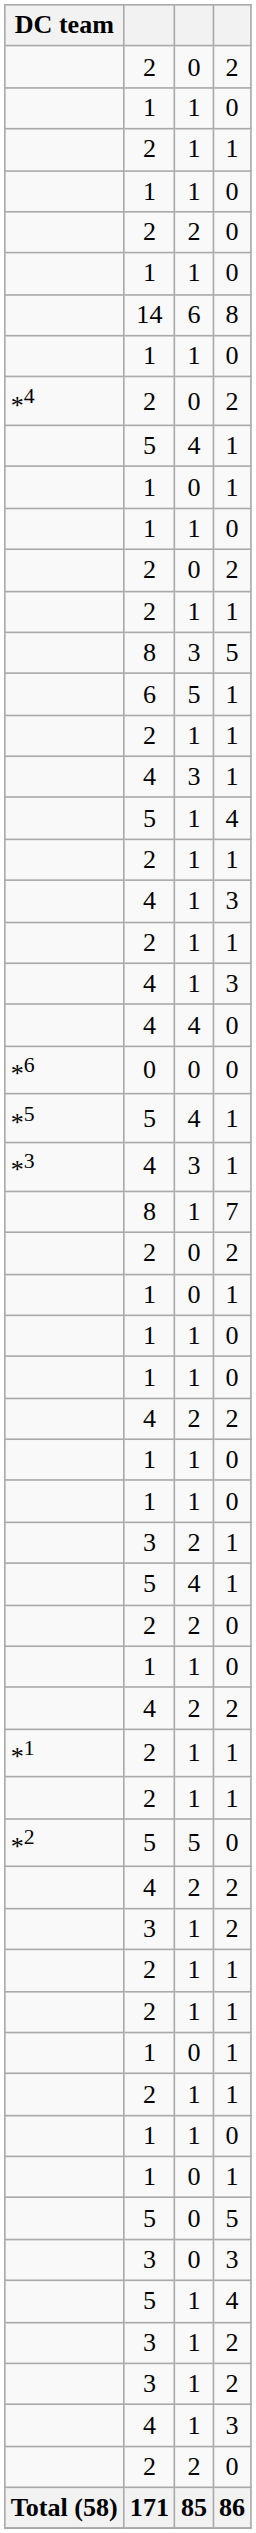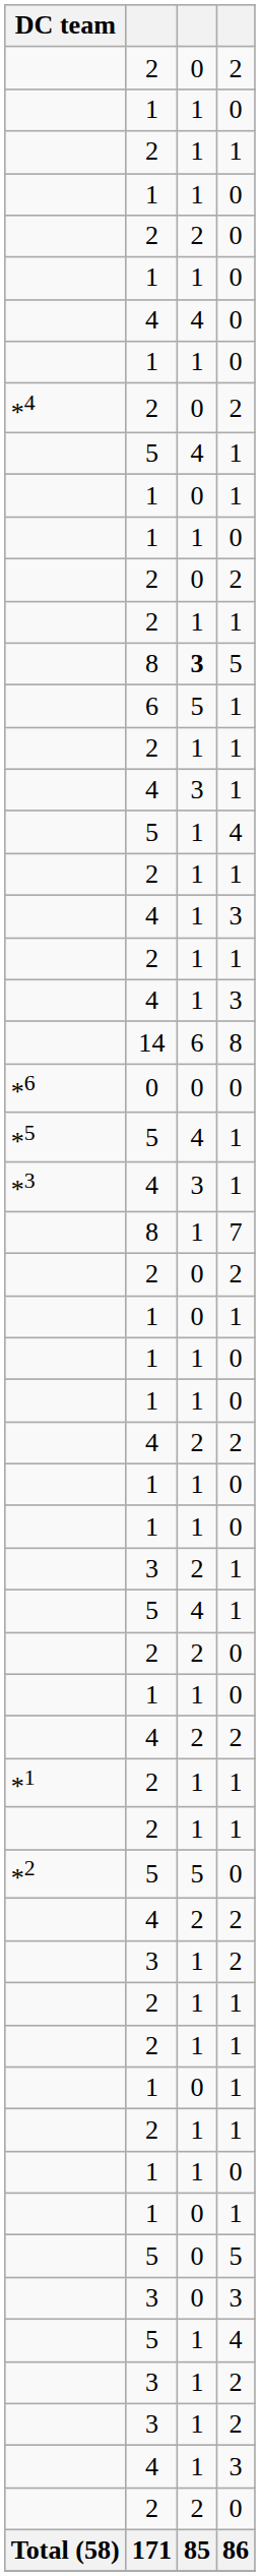rows swapped: 14 <-> 4 / 0
8 / 5 | column 3: normal -> bold
